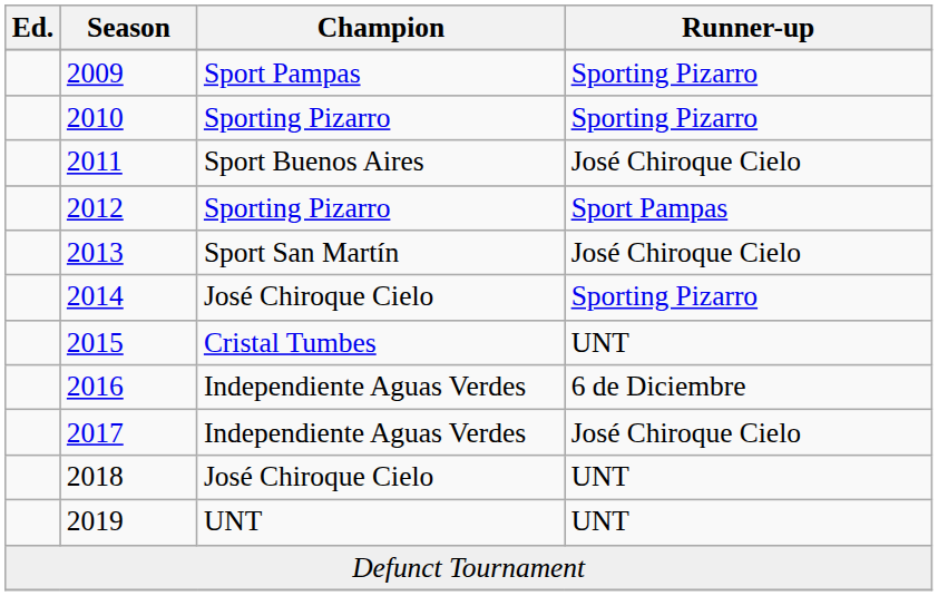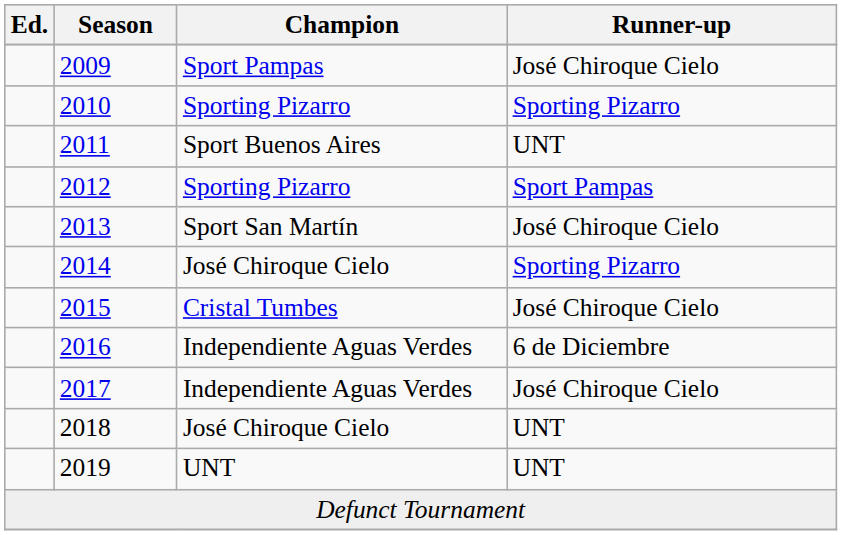2009 | Runner-up: Sporting Pizarro -> José Chiroque Cielo
2011 | Runner-up: José Chiroque Cielo -> UNT
2015 | Runner-up: UNT -> José Chiroque Cielo
